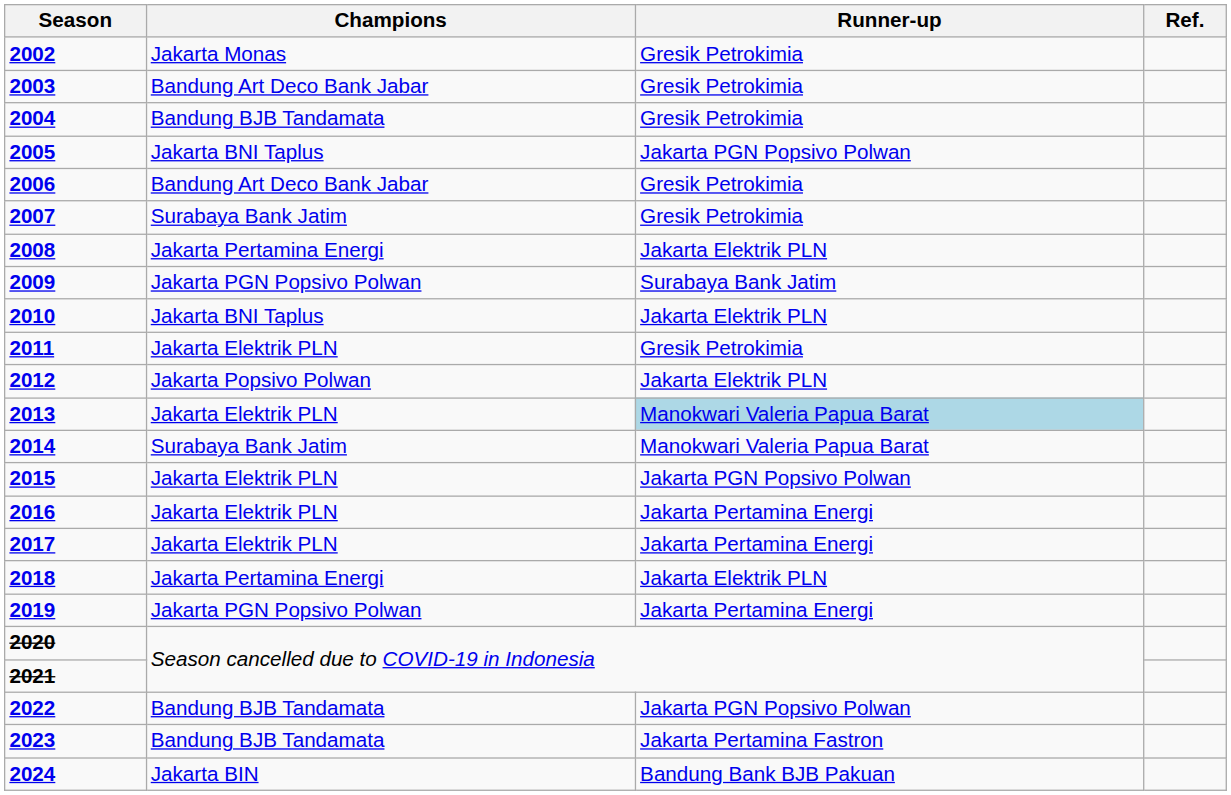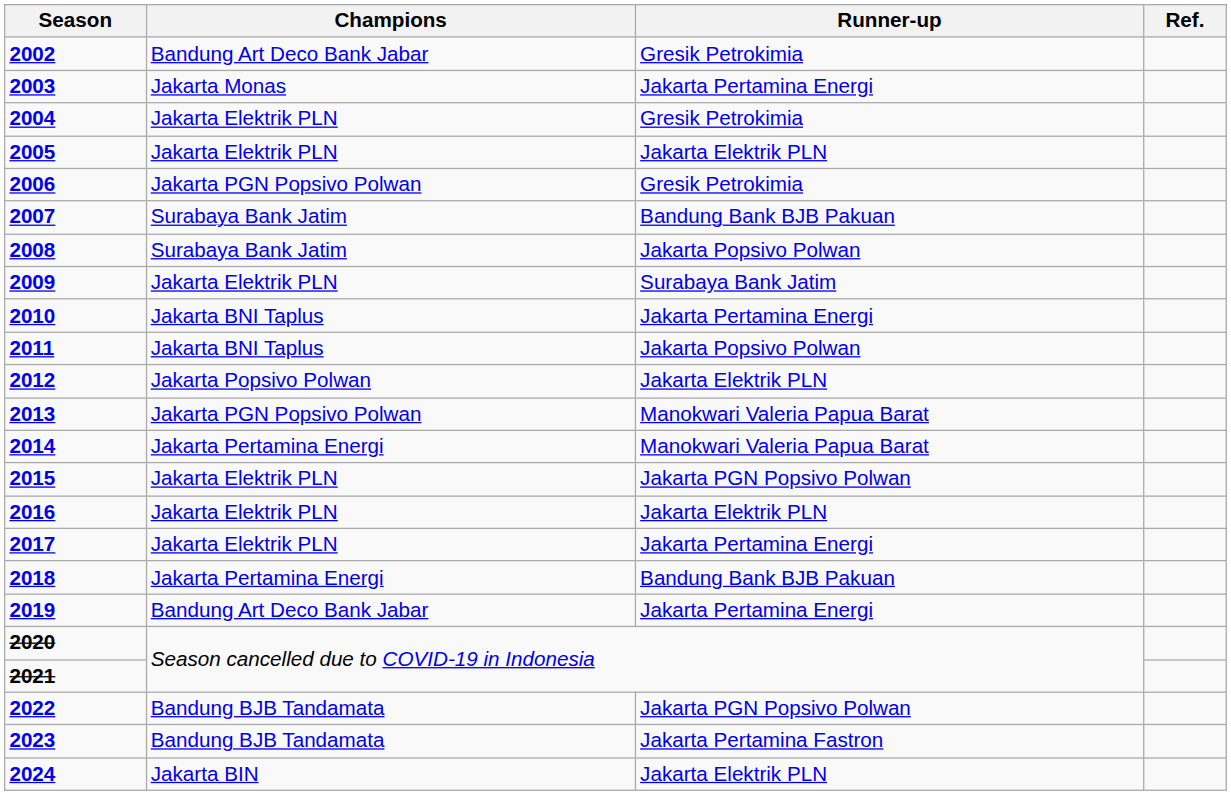2002 | Champions: Jakarta Monas -> Bandung Art Deco Bank Jabar
2003 | Champions: Bandung Art Deco Bank Jabar -> Jakarta Monas
2003 | Runner-up: Gresik Petrokimia -> Jakarta Pertamina Energi
2004 | Champions: Bandung BJB Tandamata -> Jakarta Elektrik PLN
2005 | Champions: Jakarta BNI Taplus -> Jakarta Elektrik PLN
2005 | Runner-up: Jakarta PGN Popsivo Polwan -> Jakarta Elektrik PLN
2006 | Champions: Bandung Art Deco Bank Jabar -> Jakarta PGN Popsivo Polwan
2007 | Runner-up: Gresik Petrokimia -> Bandung Bank BJB Pakuan
2008 | Champions: Jakarta Pertamina Energi -> Surabaya Bank Jatim
2008 | Runner-up: Jakarta Elektrik PLN -> Jakarta Popsivo Polwan
2009 | Champions: Jakarta PGN Popsivo Polwan -> Jakarta Elektrik PLN
2010 | Runner-up: Jakarta Elektrik PLN -> Jakarta Pertamina Energi
2011 | Champions: Jakarta Elektrik PLN -> Jakarta BNI Taplus
2011 | Runner-up: Gresik Petrokimia -> Jakarta Popsivo Polwan
2013 | Champions: Jakarta Elektrik PLN -> Jakarta PGN Popsivo Polwan
2013 | Runner-up: lightblue background -> no background
2014 | Champions: Surabaya Bank Jatim -> Jakarta Pertamina Energi
2016 | Runner-up: Jakarta Pertamina Energi -> Jakarta Elektrik PLN
2018 | Runner-up: Jakarta Elektrik PLN -> Bandung Bank BJB Pakuan
2019 | Champions: Jakarta PGN Popsivo Polwan -> Bandung Art Deco Bank Jabar
2024 | Runner-up: Bandung Bank BJB Pakuan -> Jakarta Elektrik PLN
